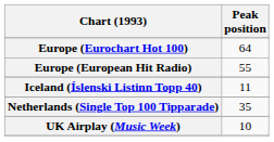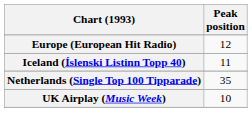- row: Europe (Eurochart Hot 100) | 64
Europe (European Hit Radio) | Peak position: 55 -> 12
